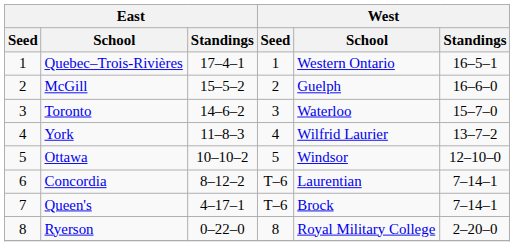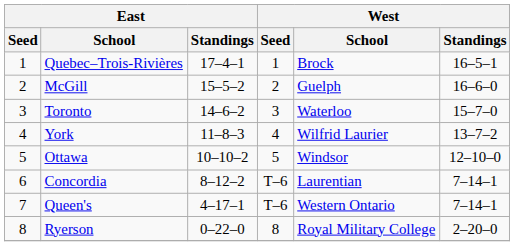Quebec–Trois-Rivières | West / School: Western Ontario -> Brock
Queen's | West / School: Brock -> Western Ontario
